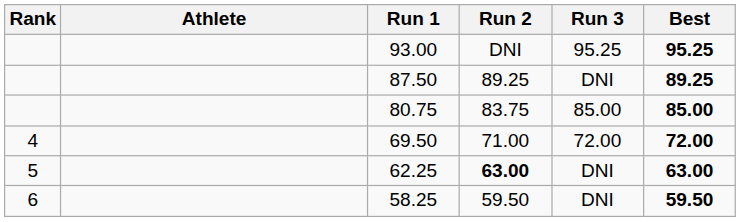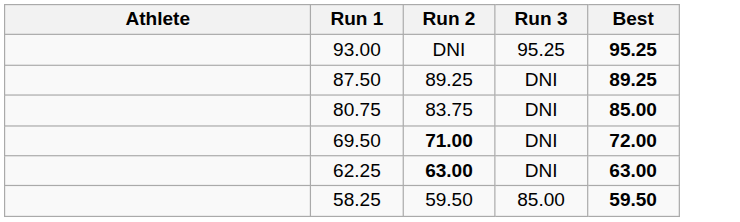- column: Rank | 4 | 5 | 6
80.75 | Run 3: 85.00 -> DNI
69.50 | Run 2: normal -> bold
69.50 | Run 3: 72.00 -> DNI
58.25 | Run 3: DNI -> 85.00
